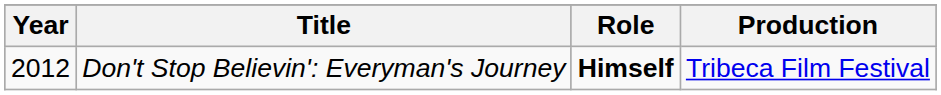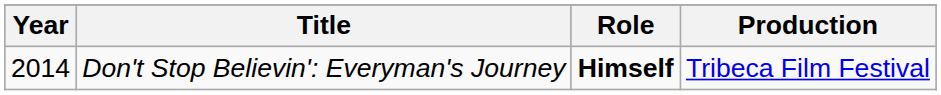Don't Stop Believin': Everyman's Journey | Year: 2012 -> 2014
